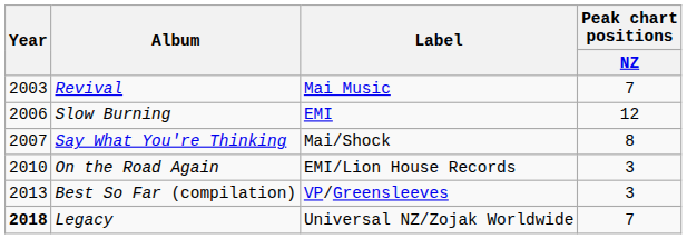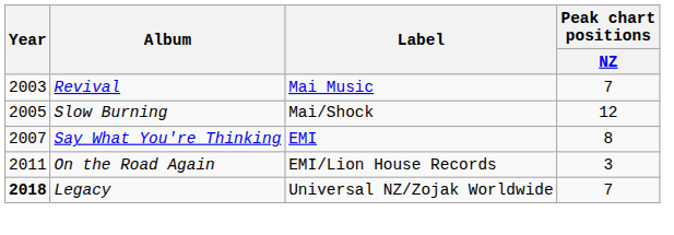Slow Burning | Year: 2006 -> 2005
Slow Burning | Label: EMI -> Mai/Shock
Say What You're Thinking | Label: Mai/Shock -> EMI
On the Road Again | Year: 2010 -> 2011
- row: 2013 | Best So Far (compilation) | VP/Greensleeves | 3
